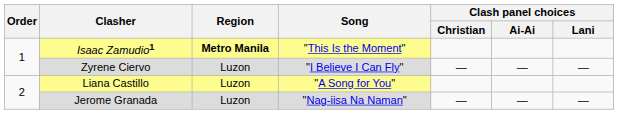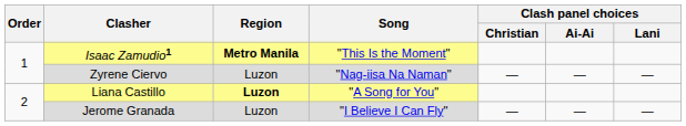Zyrene Ciervo | Song: "I Believe I Can Fly" -> "Nag-iisa Na Naman"
Liana Castillo | Region: normal -> bold
Jerome Granada | Song: "Nag-iisa Na Naman" -> "I Believe I Can Fly"
